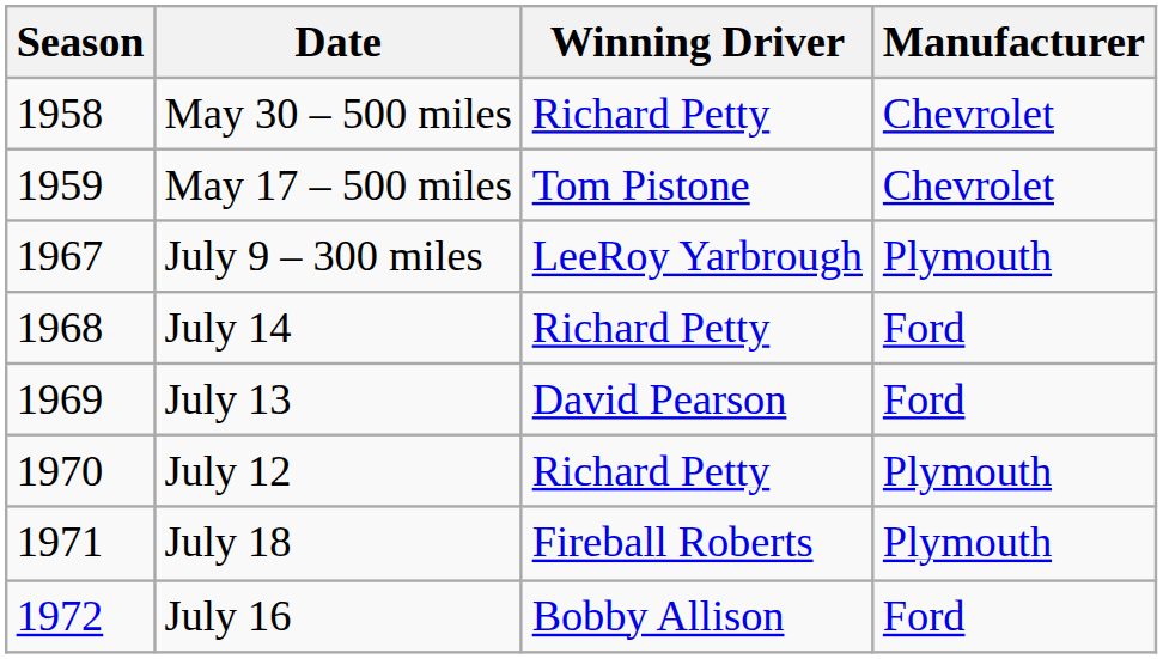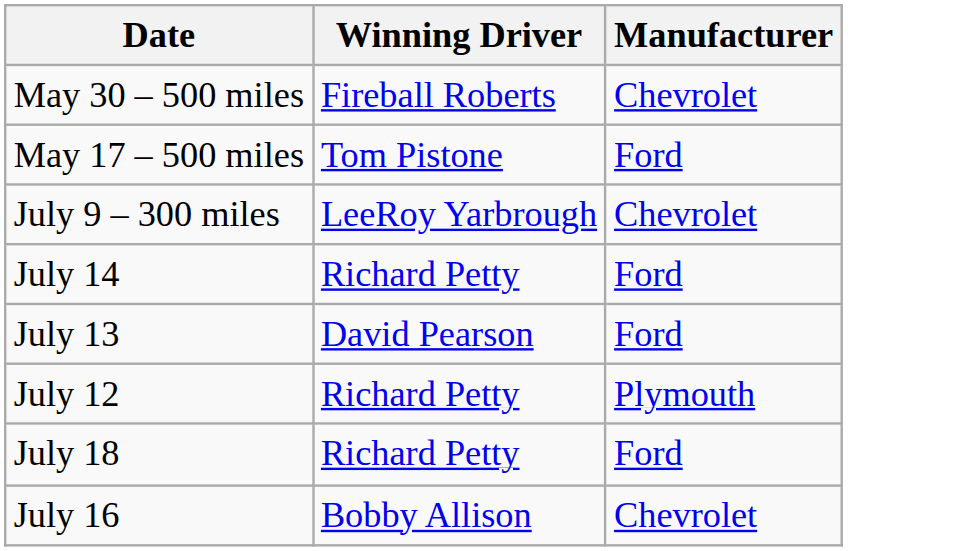- column: Season | 1958 | 1959 | 1967 | 1968 | 1969 | 1970 | 1971 | 1972
May 30 – 500 miles | Winning Driver: Richard Petty -> Fireball Roberts
May 17 – 500 miles | Manufacturer: Chevrolet -> Ford
July 9 – 300 miles | Manufacturer: Plymouth -> Chevrolet
July 18 | Winning Driver: Fireball Roberts -> Richard Petty
July 18 | Manufacturer: Plymouth -> Ford
July 16 | Manufacturer: Ford -> Chevrolet
